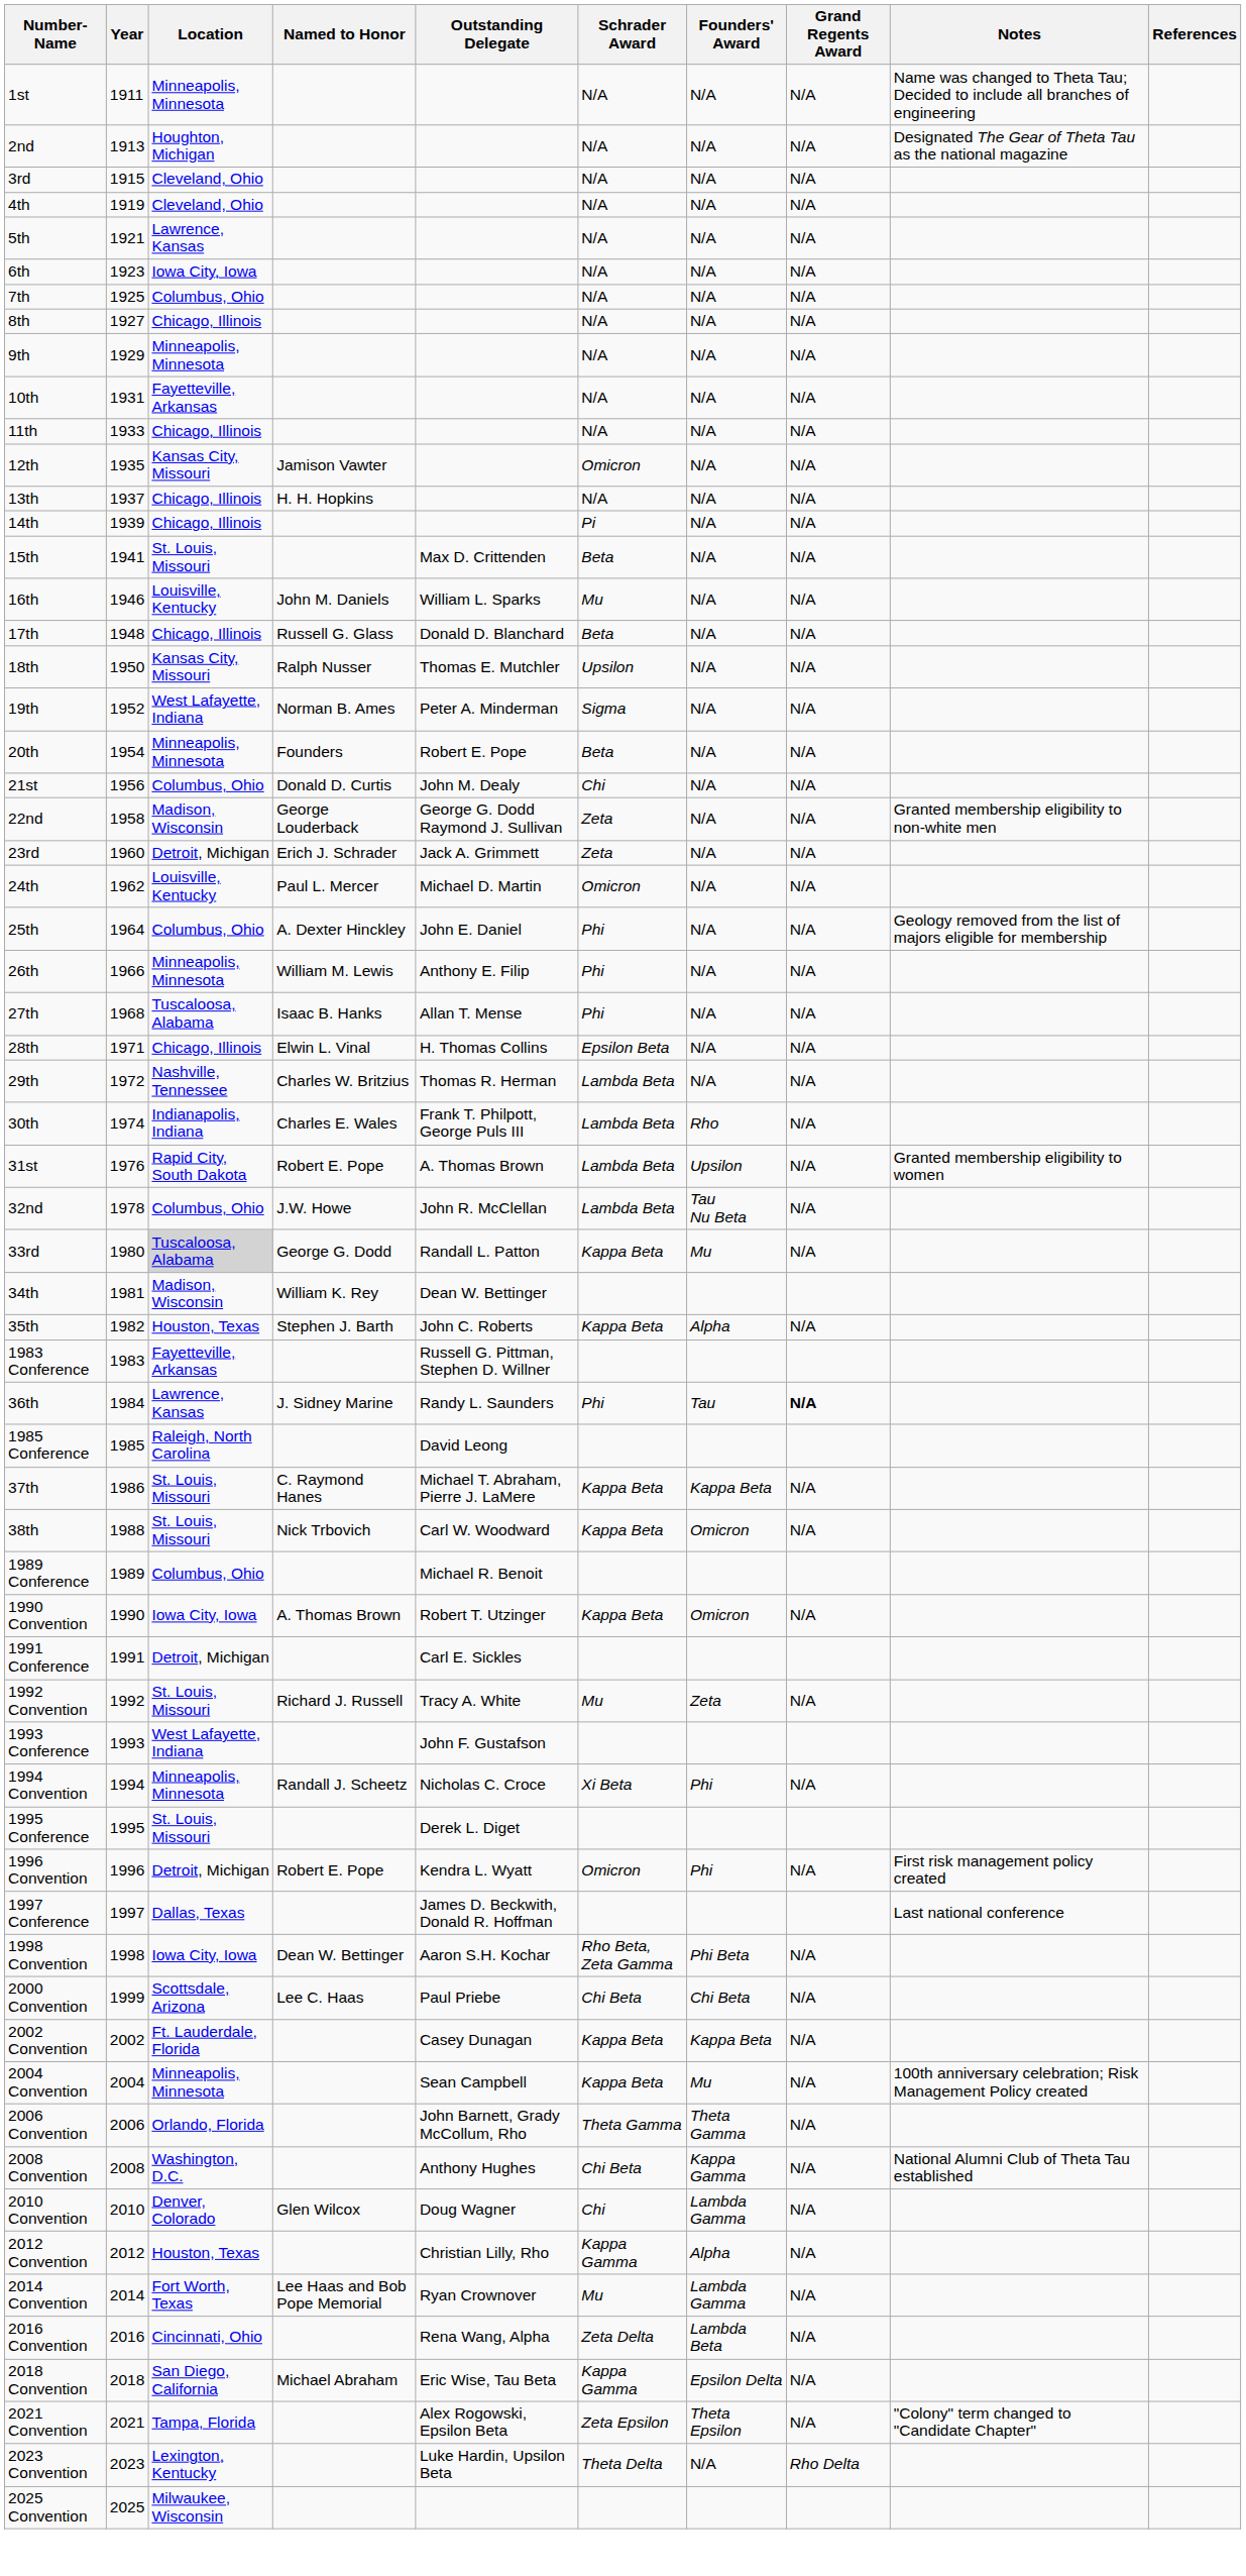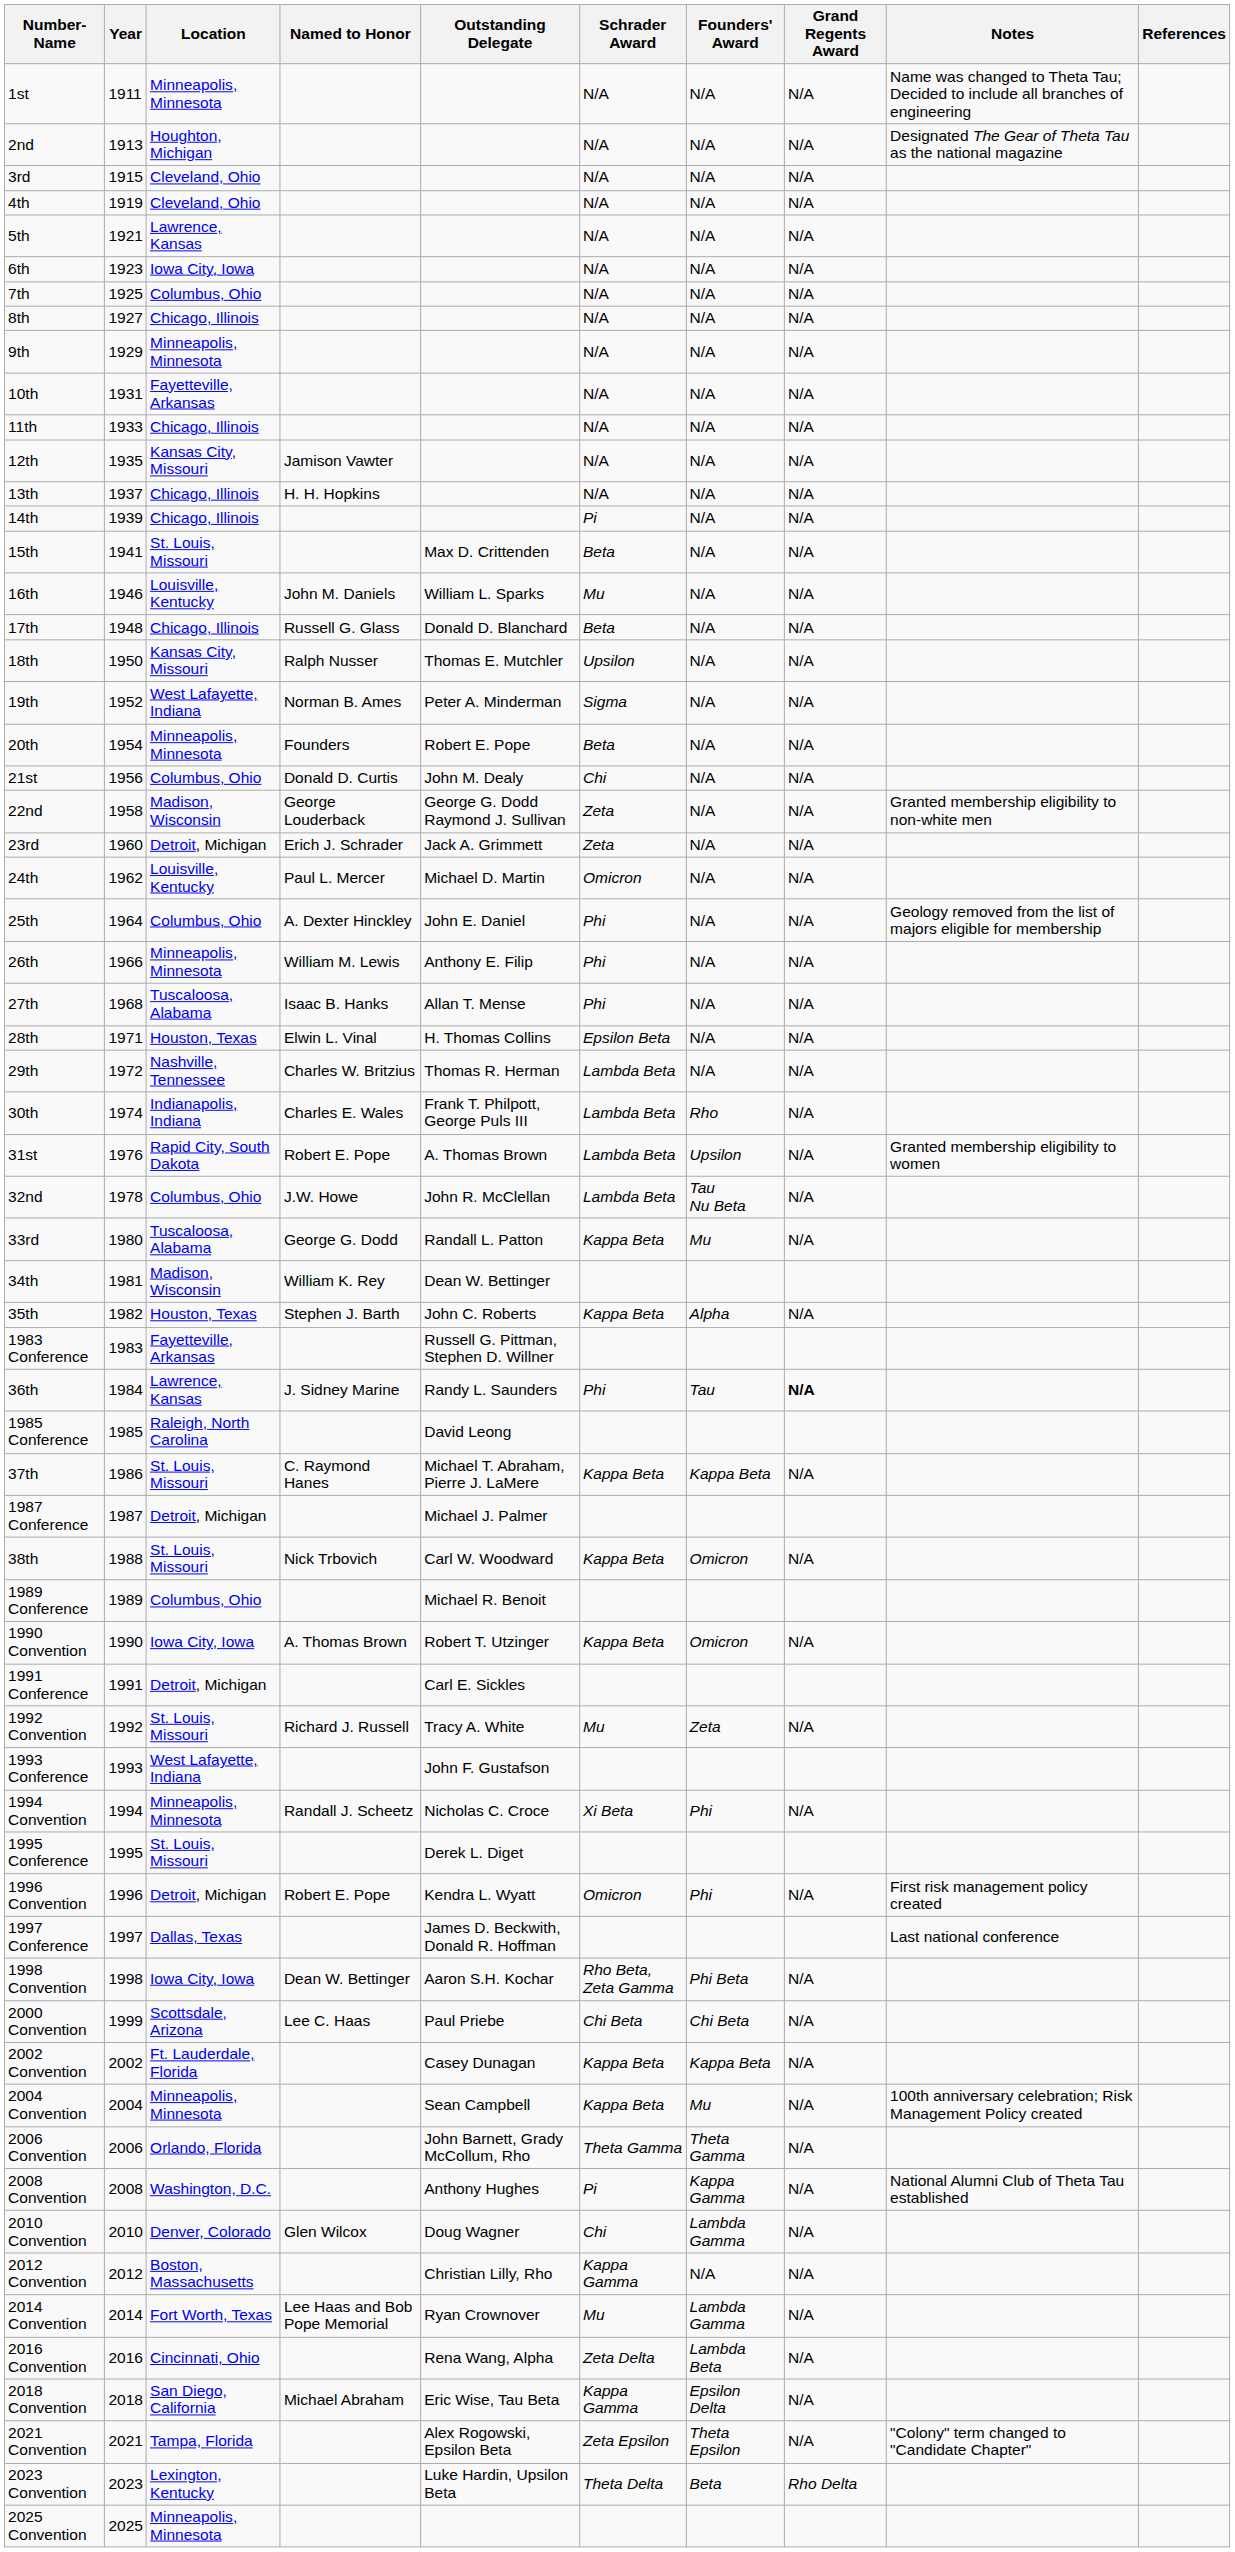12th | Schrader Award: Omicron -> N/A
28th | Location: Chicago, Illinois -> Houston, Texas
33rd | Location: lightgrey background -> no background
+ row: 1987 Conference | 1987 | Detroit, Michigan | Michael J. Palmer
2008 Convention | Schrader Award: Chi Beta -> Pi
2012 Convention | Location: Houston, Texas -> Boston, Massachusetts
2012 Convention | Founders' Award: Alpha -> N/A
2023 Convention | Founders' Award: N/A -> Beta
2025 Convention | Location: Milwaukee, Wisconsin -> Minneapolis, Minnesota
